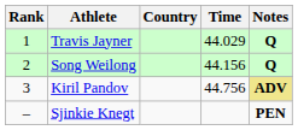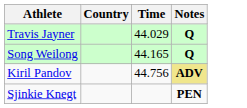- column: Rank | 1 | 2 | 3 | –
Song Weilong | Time: 44.156 -> 44.165
